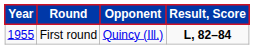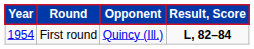First round | Year: 1955 -> 1954
